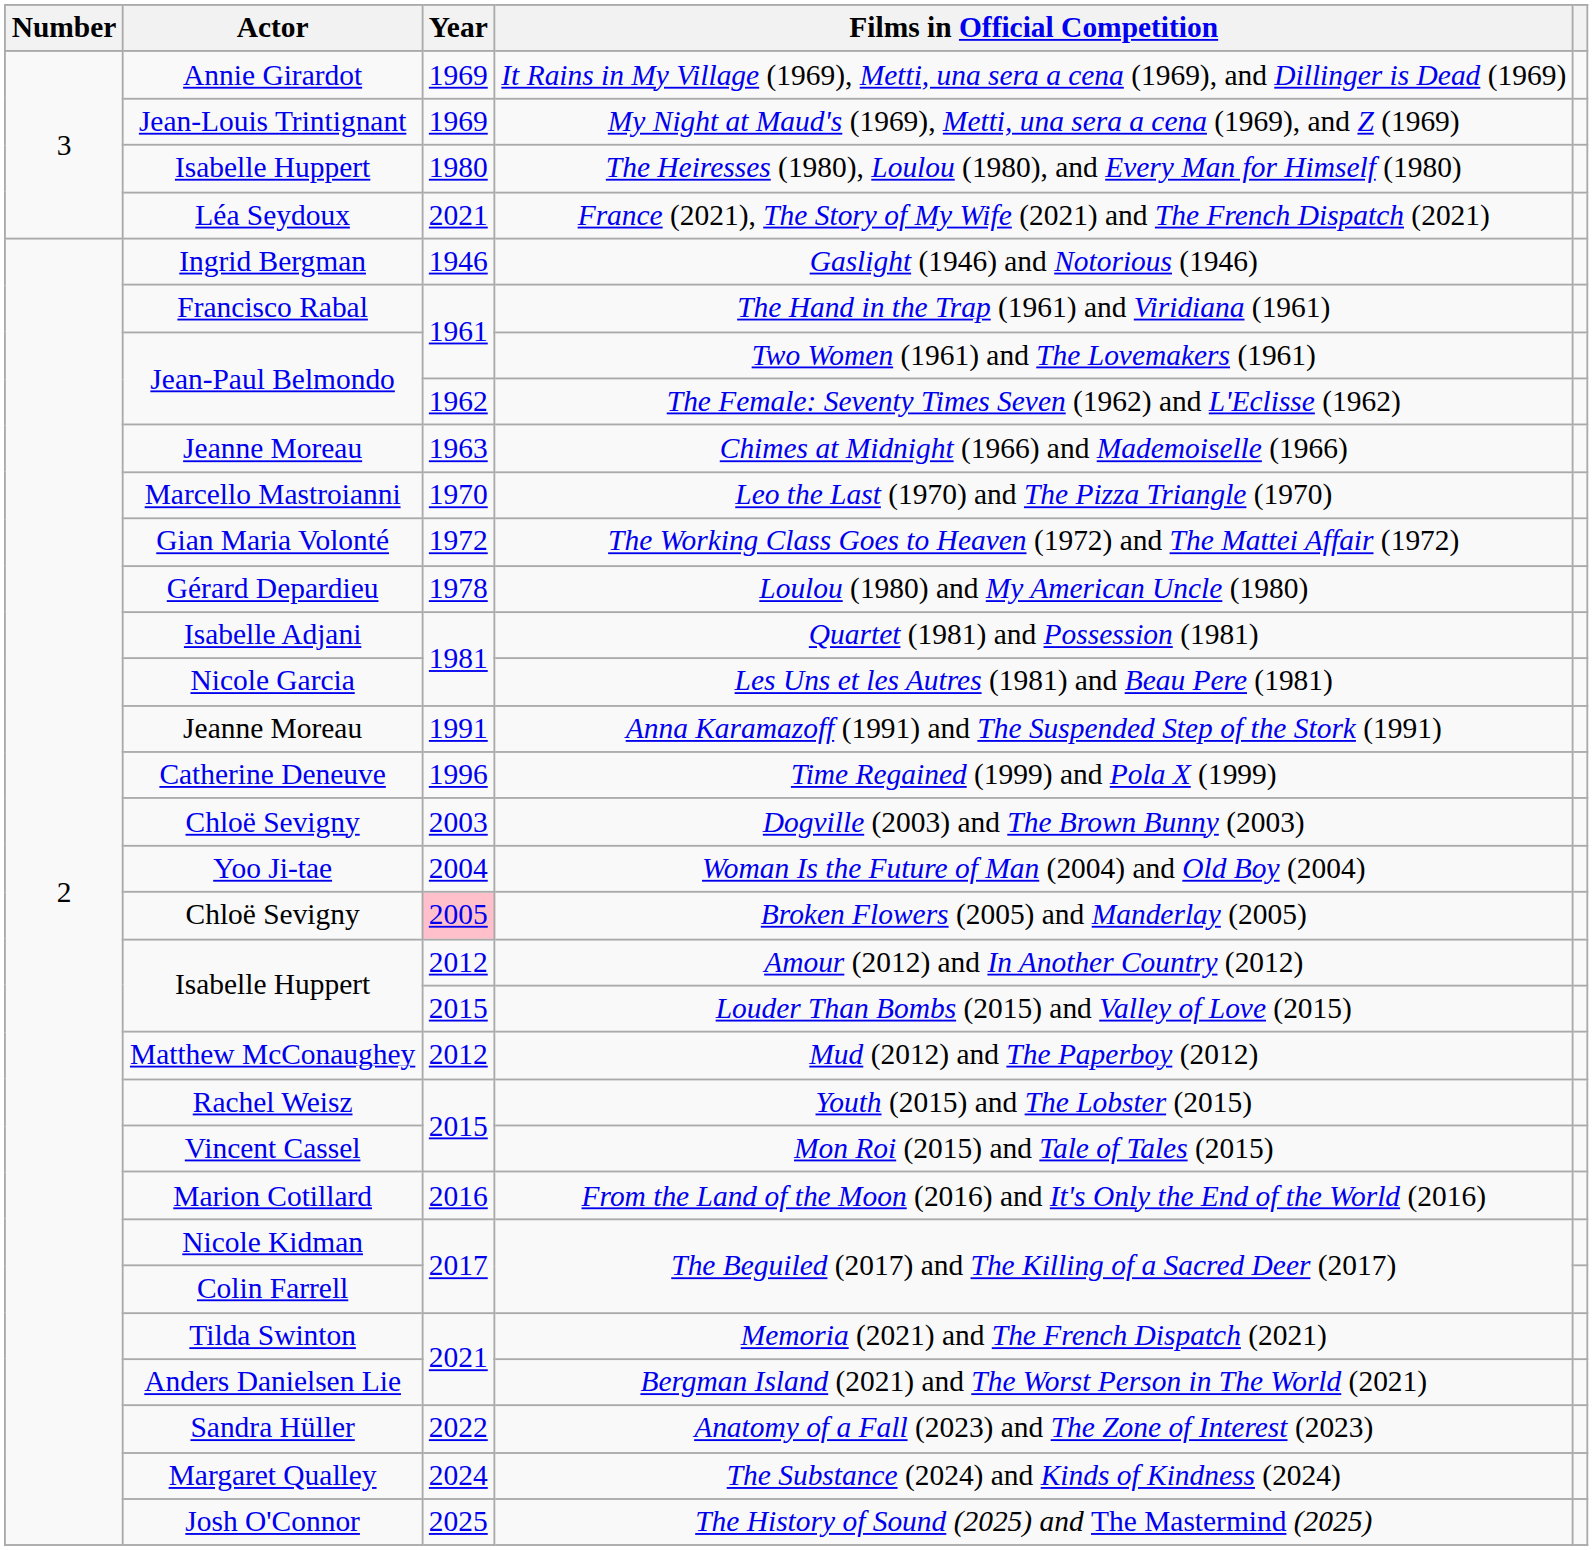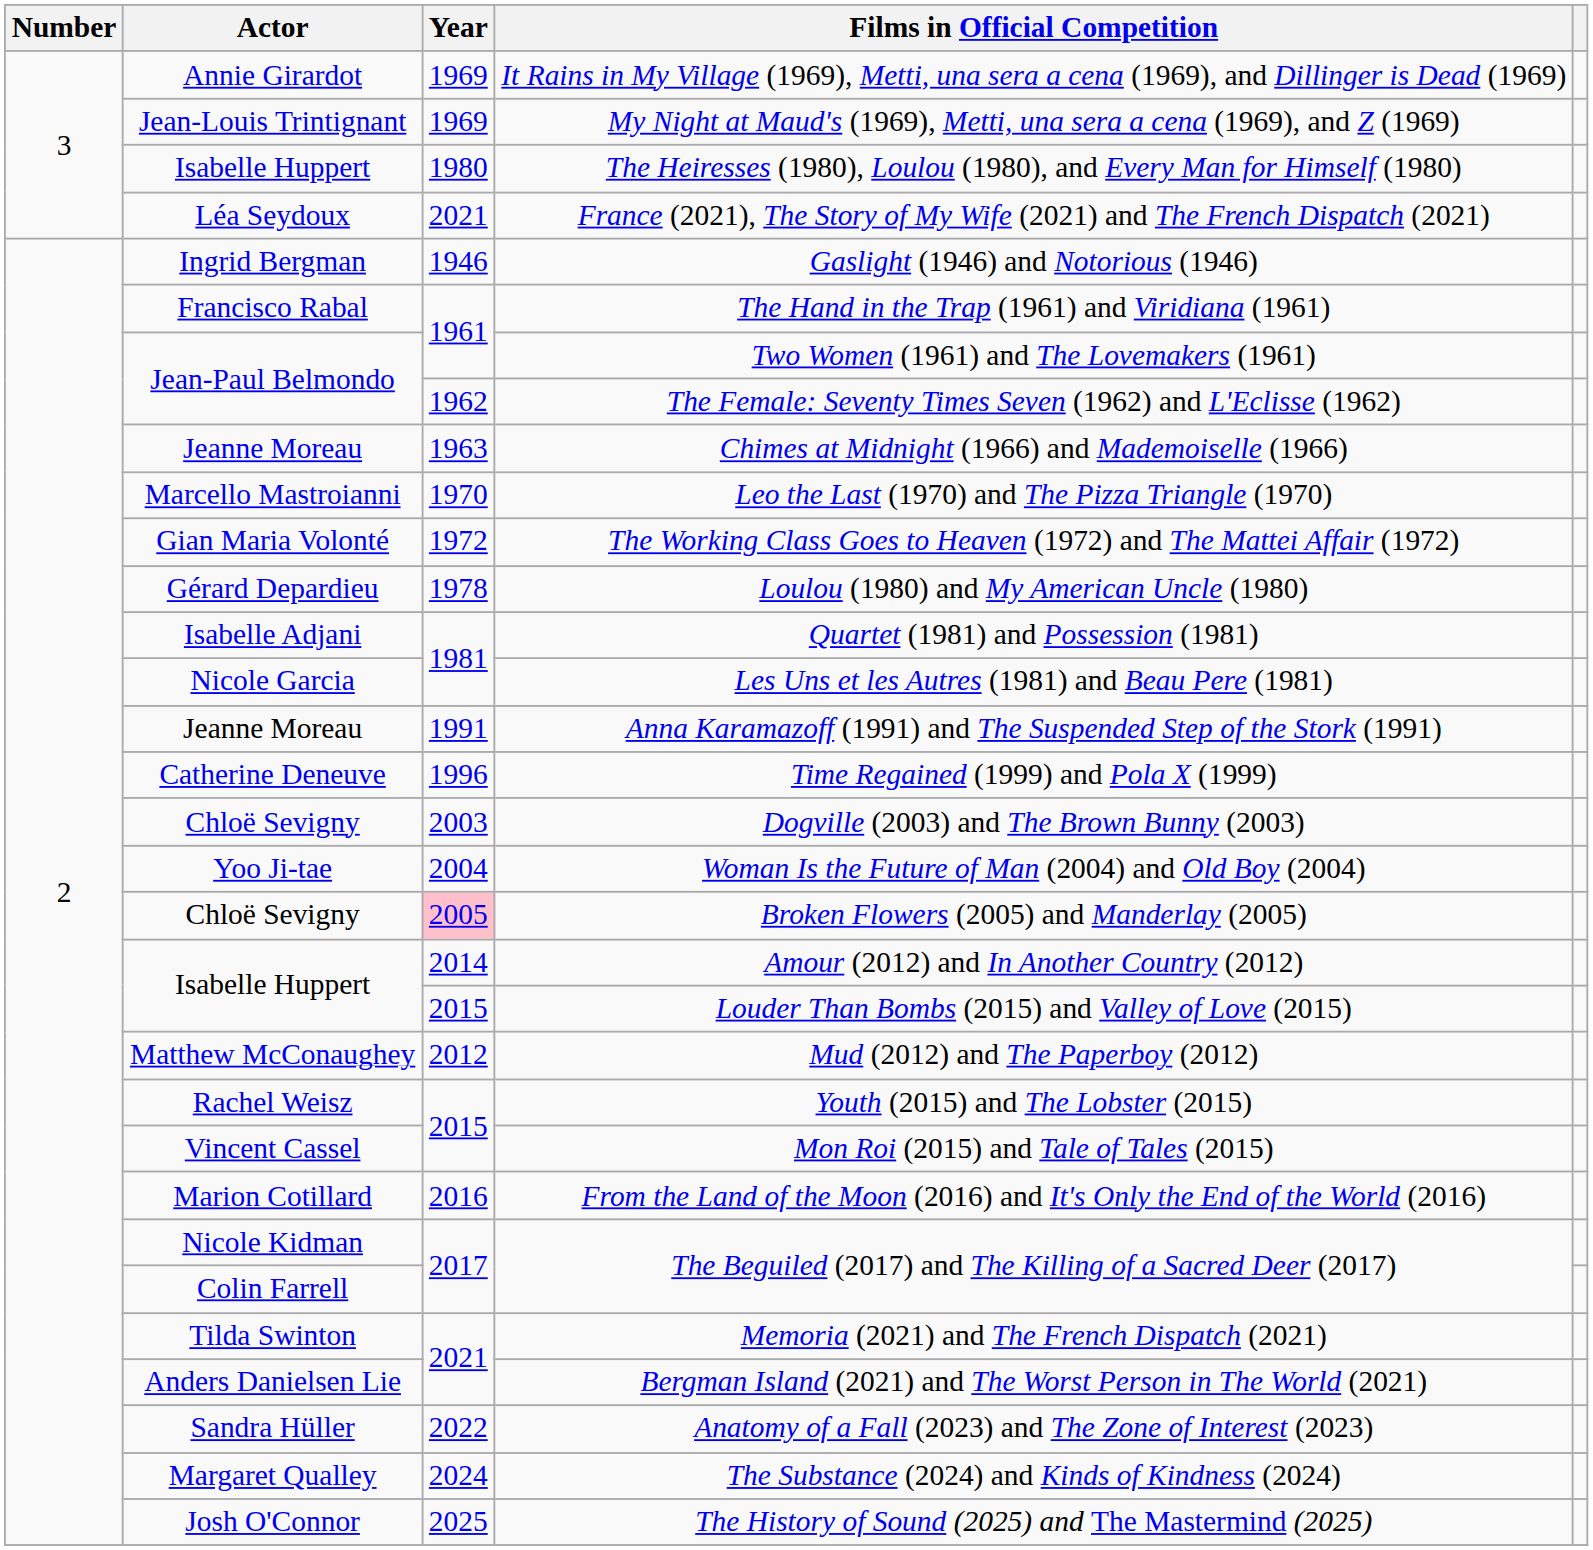Amour (2012) and In Another Country (2012) | Year: 2012 -> 2014
